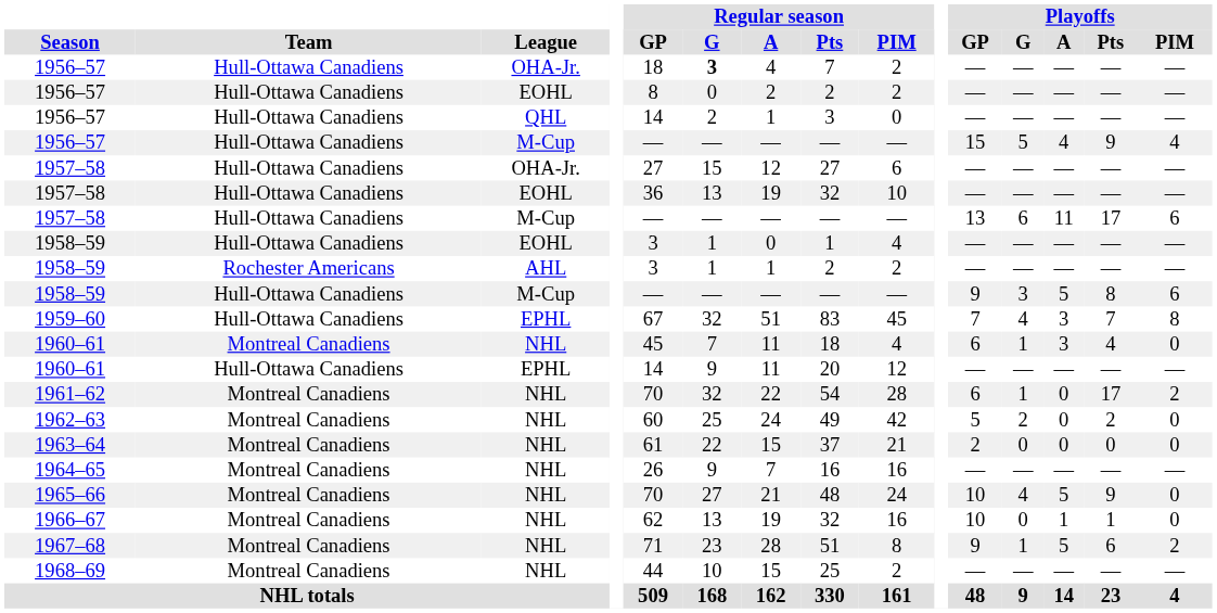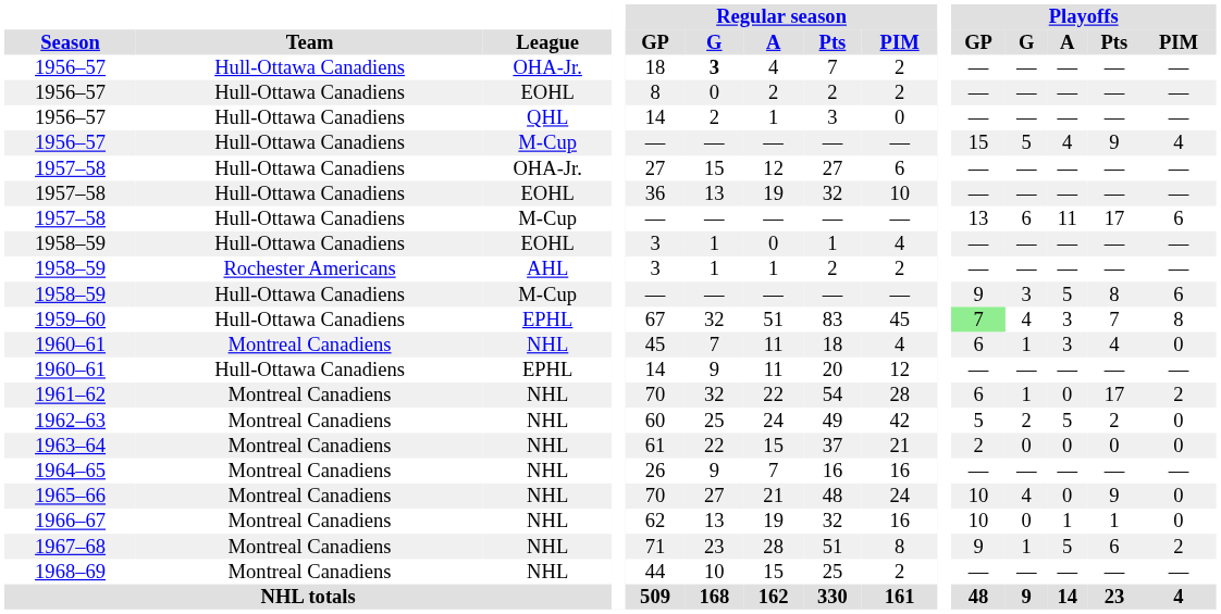1959–60 | Playoffs / GP: no background -> lightgreen background
1962–63 | Playoffs / A: 0 -> 5
1965–66 | Playoffs / A: 5 -> 0
